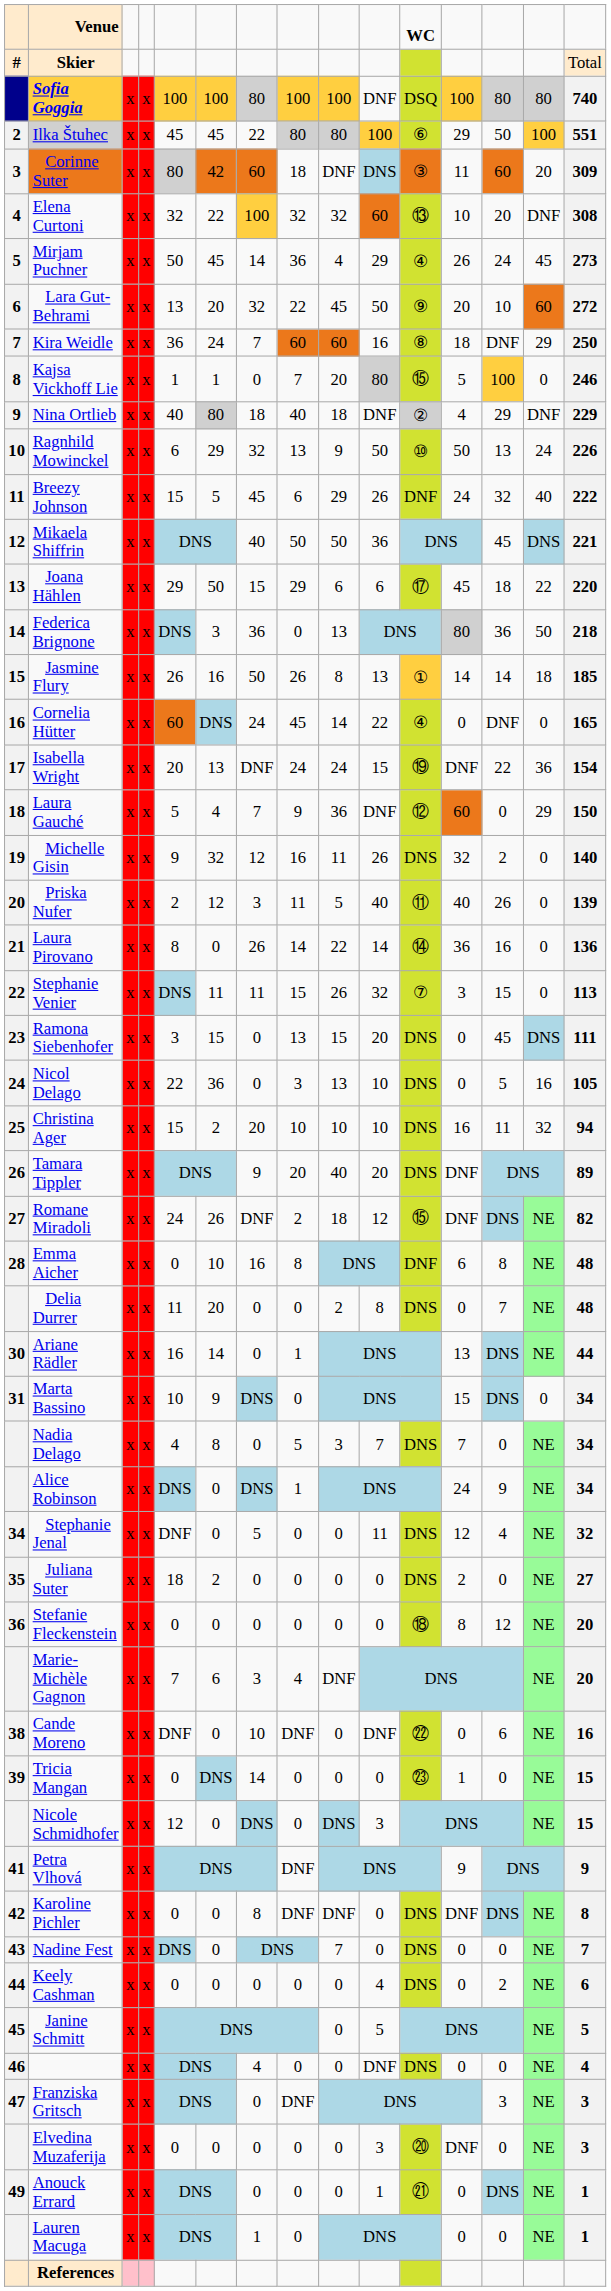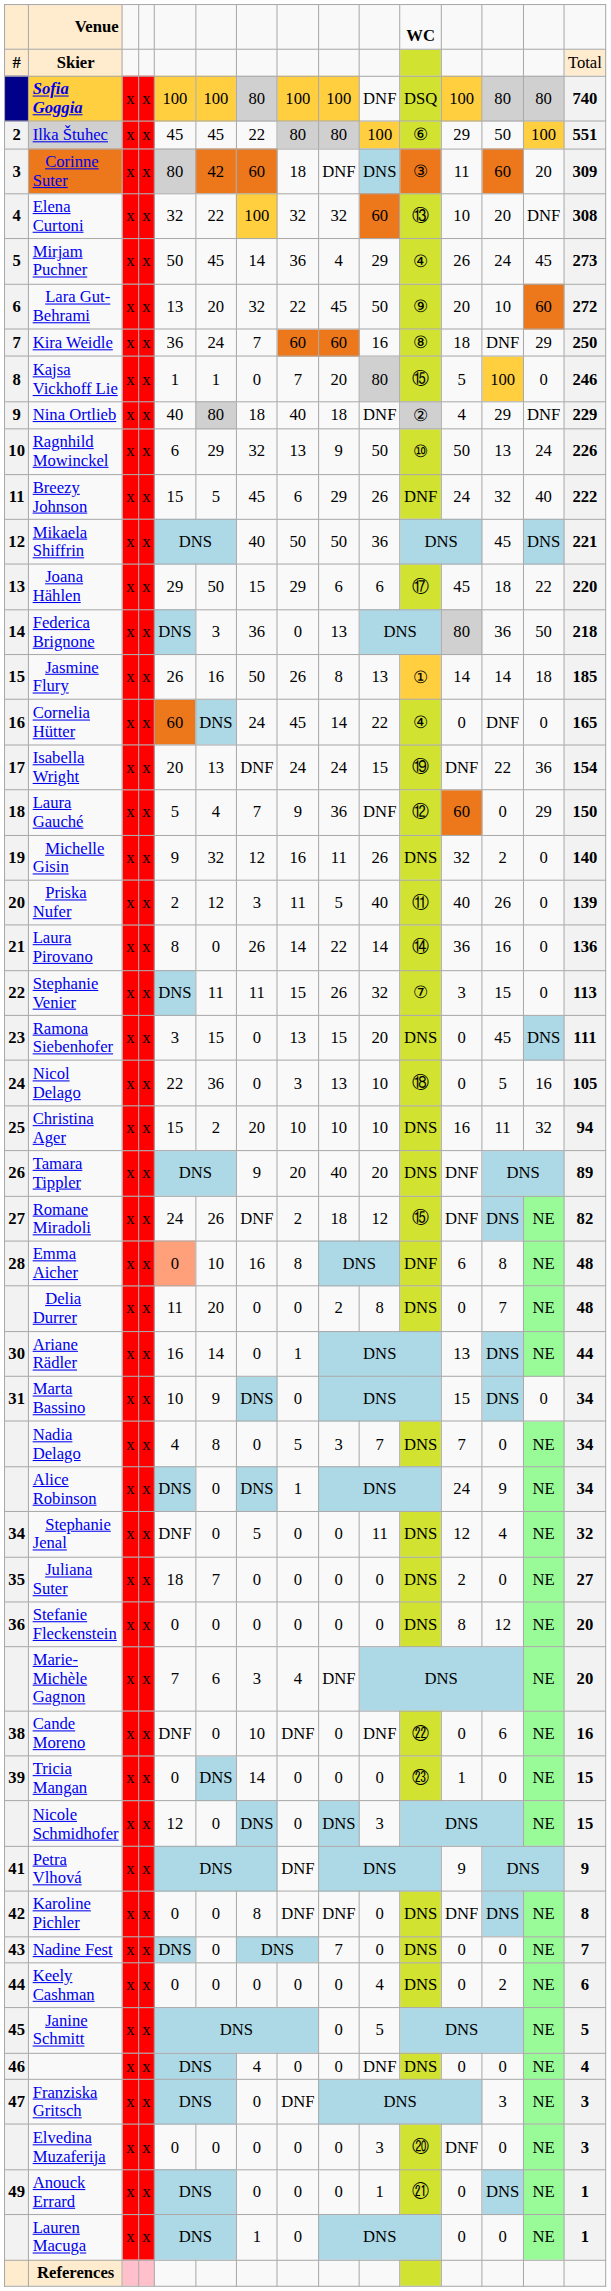Nicol Delago | column 11: DNS -> ⑱
Emma Aicher | column 5: no background -> lightsalmon background
Juliana Suter | column 6: 2 -> 7
Stefanie Fleckenstein | column 11: ⑱ -> DNS
